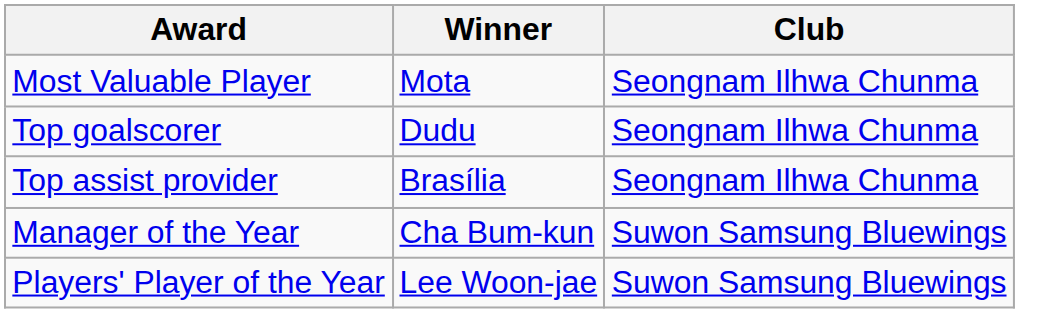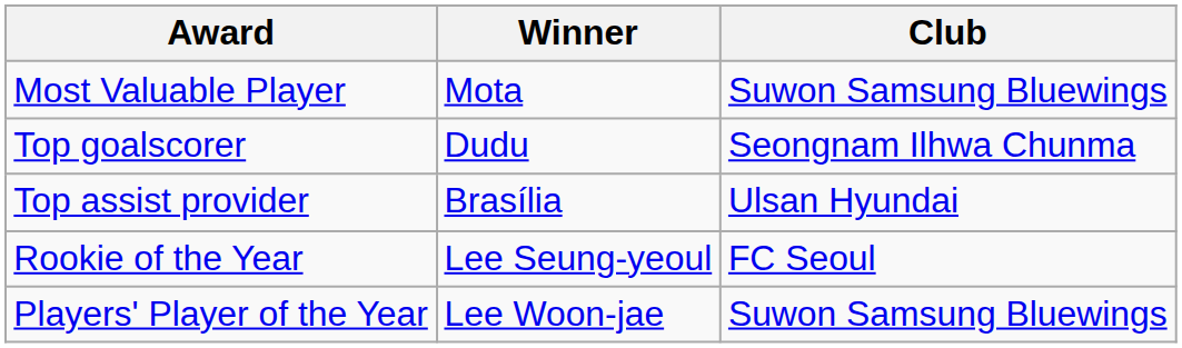Most Valuable Player | Club: Seongnam Ilhwa Chunma -> Suwon Samsung Bluewings
Top assist provider | Club: Seongnam Ilhwa Chunma -> Ulsan Hyundai
+ row: Rookie of the Year | Lee Seung-yeoul | FC Seoul
- row: Manager of the Year | Cha Bum-kun | Suwon Samsung Bluewings
